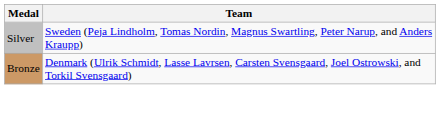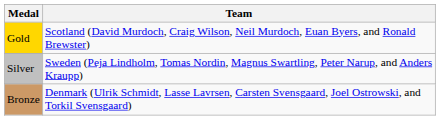+ row: Gold | Scotland (David Murdoch, Craig Wilson, Neil Murdoch, Euan Byers, and Ronald Brewster)
